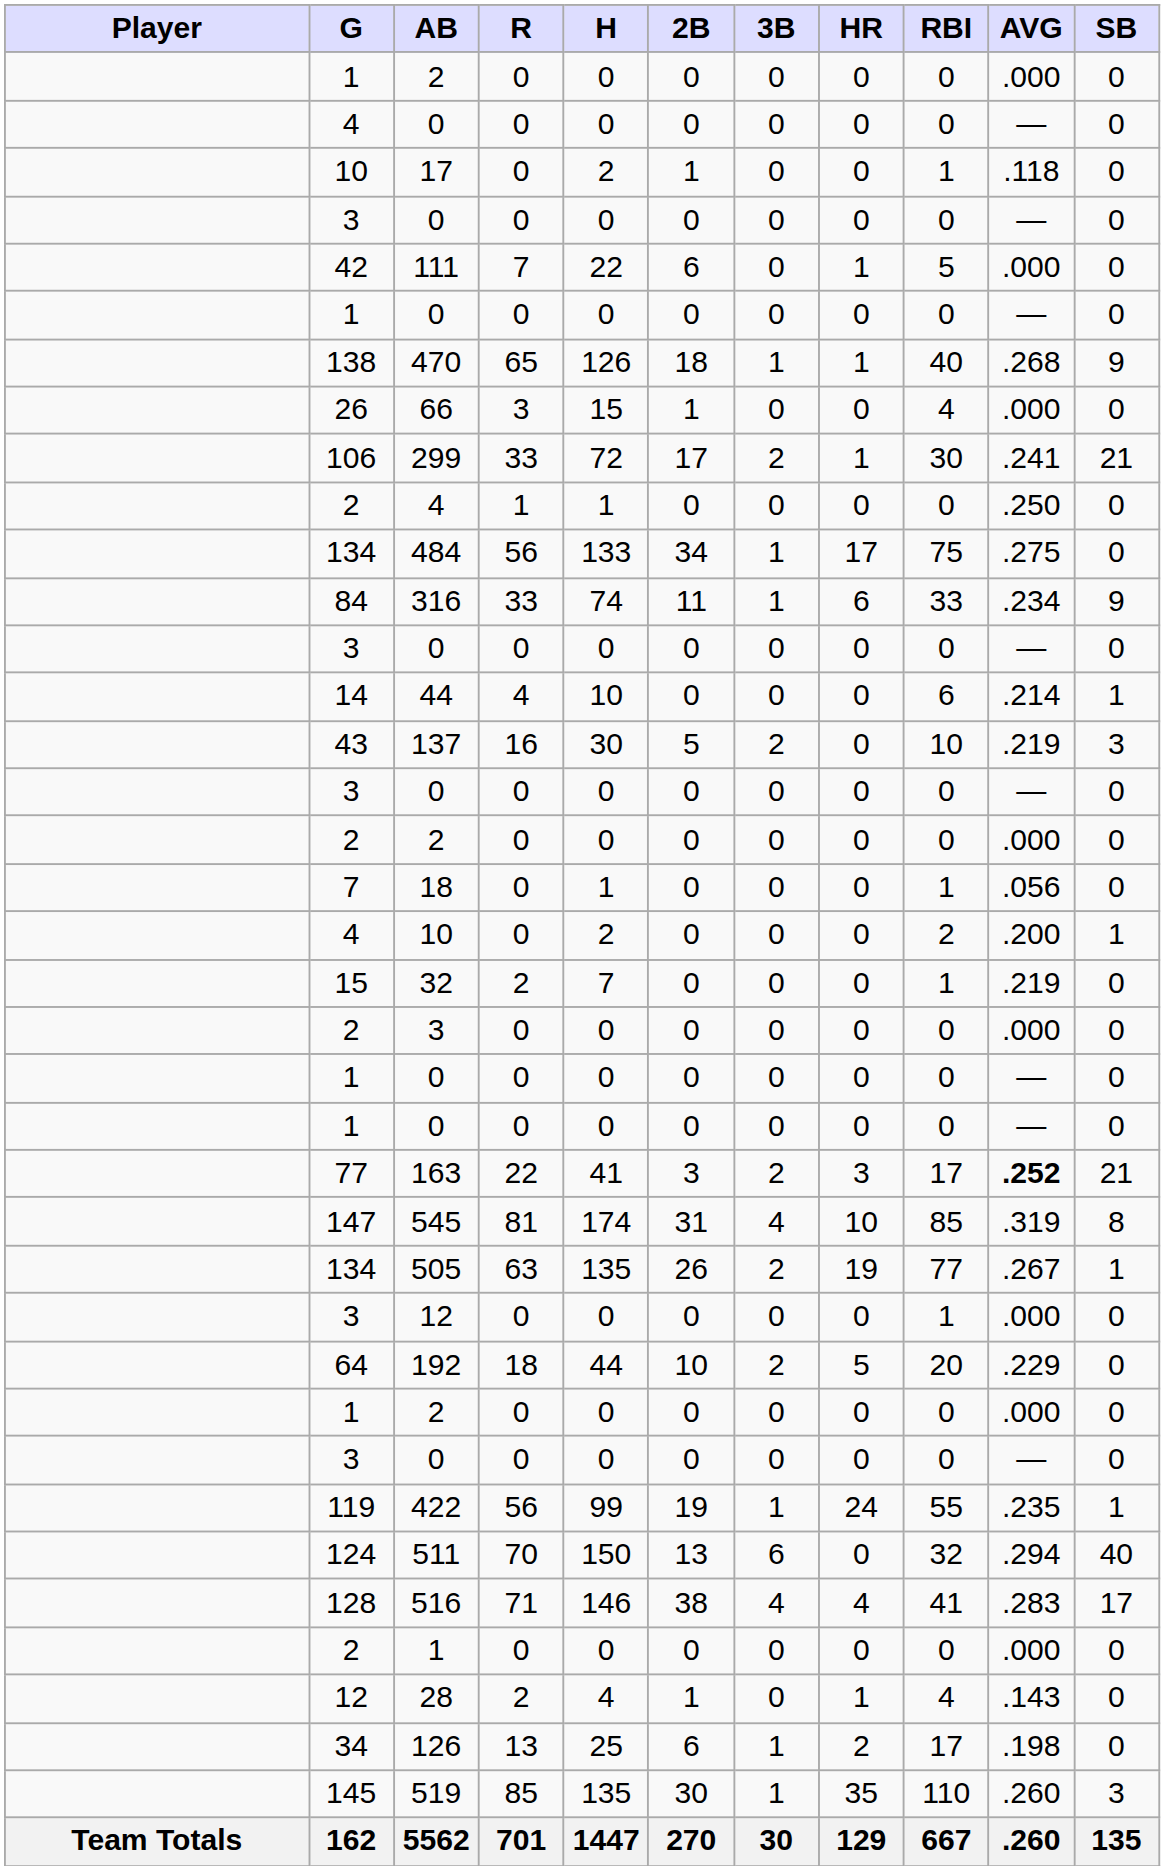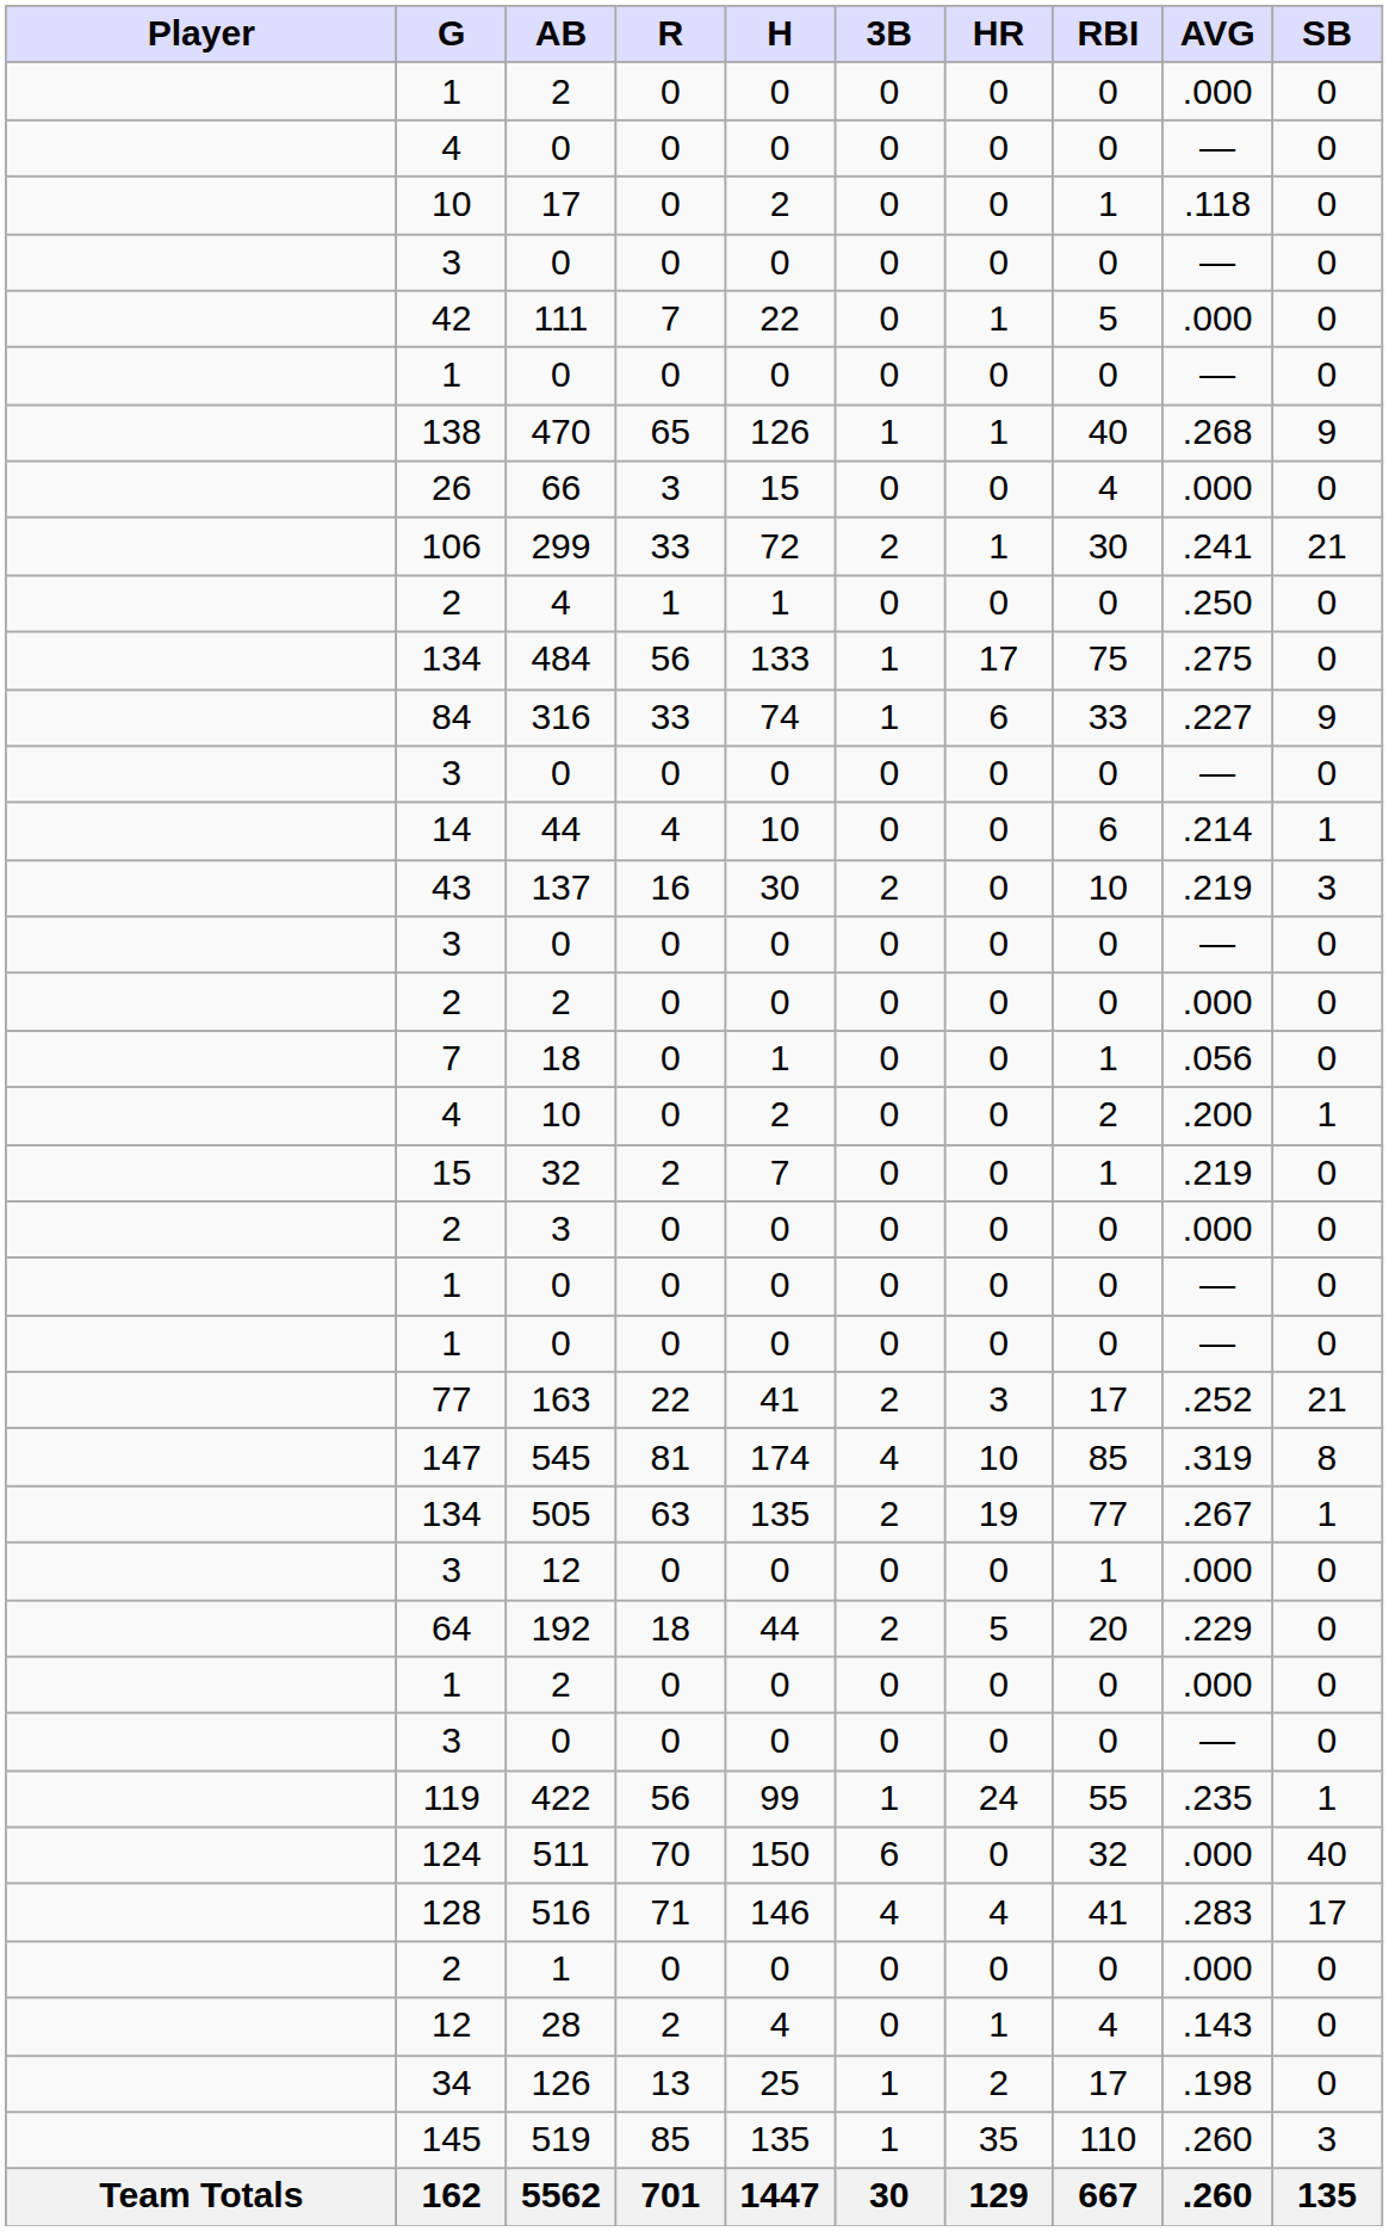- column: 2B | 0 | 0 | 1 | 0 | 6 | 0 | 18 | 1 | 17 | 0 | 34 | 11 | 0 | 0 | 5 | 0 | 0 | 0 | 0 | 0 | 0 | 0 | 0 | 3 | 31 | 26 | 0 | 10 | 0 | 0 | 19 | 13 | 38 | 0 | 1 | 6 | 30 | 270
316 | AVG: .234 -> .227
163 | AVG: bold -> normal
511 | AVG: .294 -> .000
